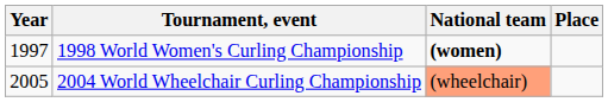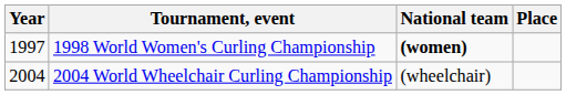2004 World Wheelchair Curling Championship | Year: 2005 -> 2004
2004 World Wheelchair Curling Championship | National team: lightsalmon background -> no background
